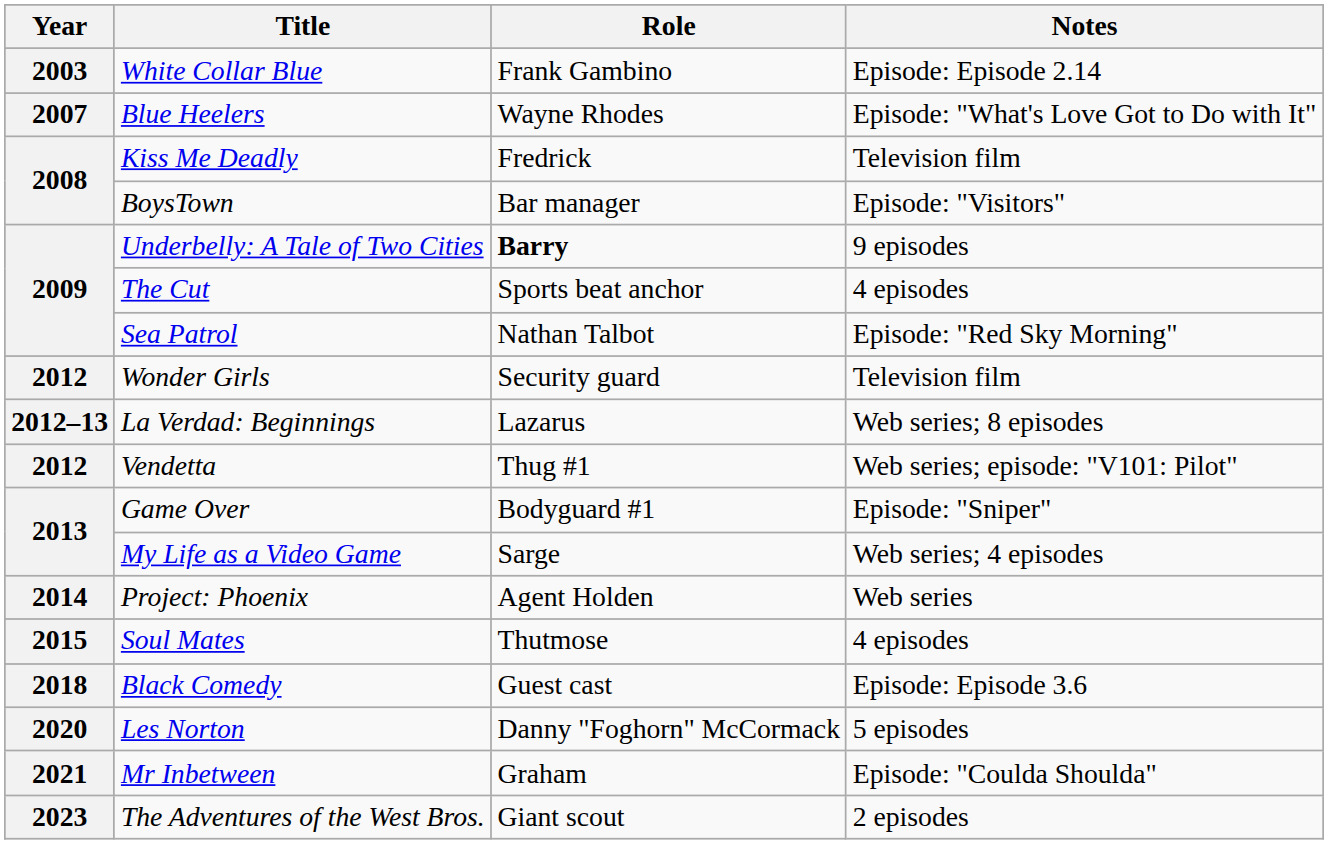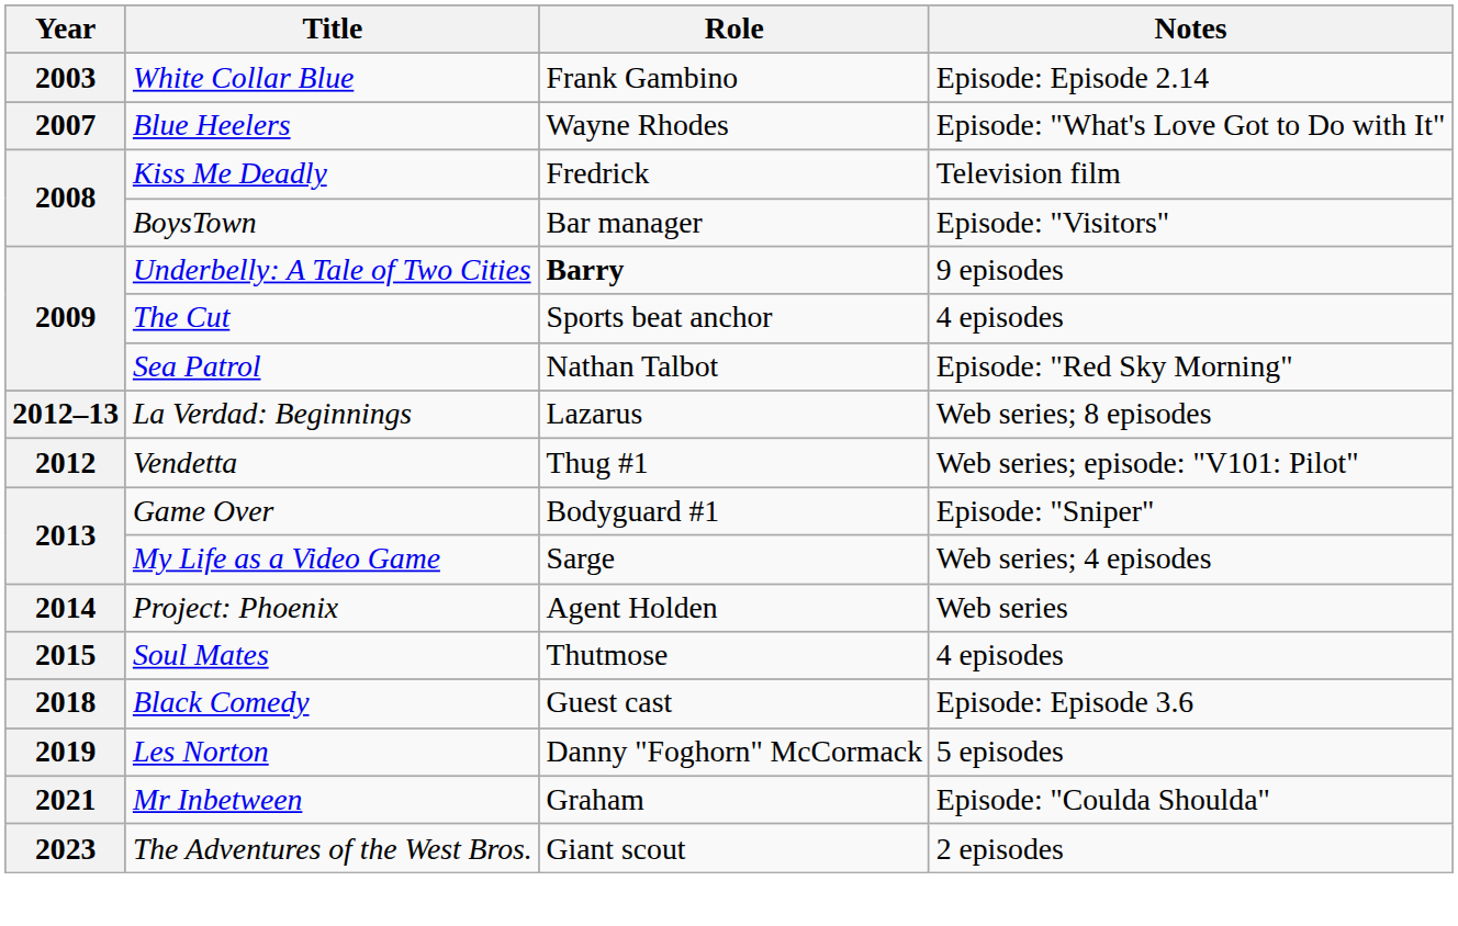- row: 2012 | Wonder Girls | Security guard | Television film
Les Norton | Year: 2020 -> 2019
